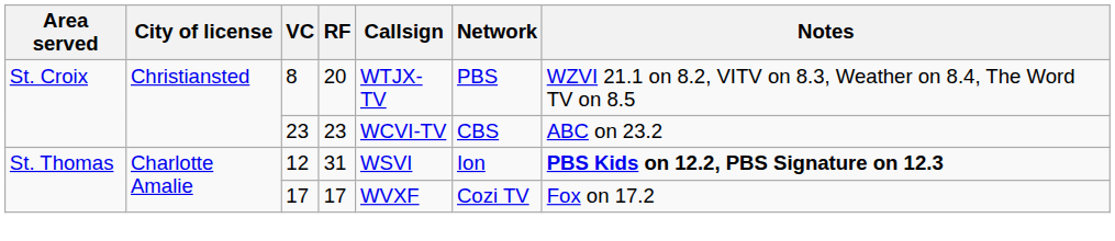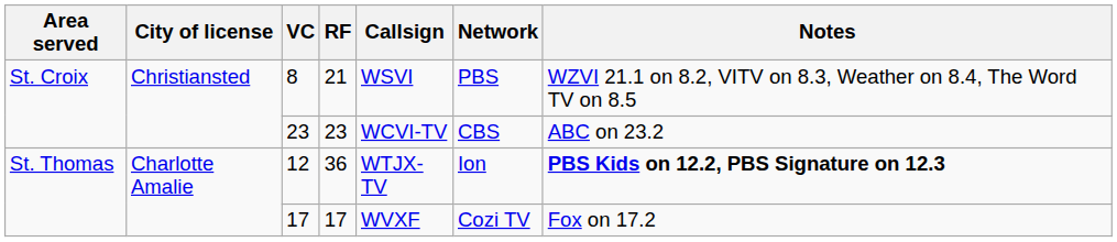8 | RF: 20 -> 21
8 | Callsign: WTJX-TV -> WSVI
12 | RF: 31 -> 36
12 | Callsign: WSVI -> WTJX-TV
